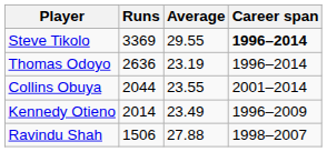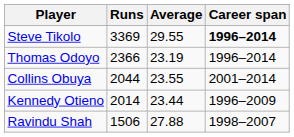Thomas Odoyo | Runs: 2636 -> 2366
Kennedy Otieno | Average: 23.49 -> 23.44
